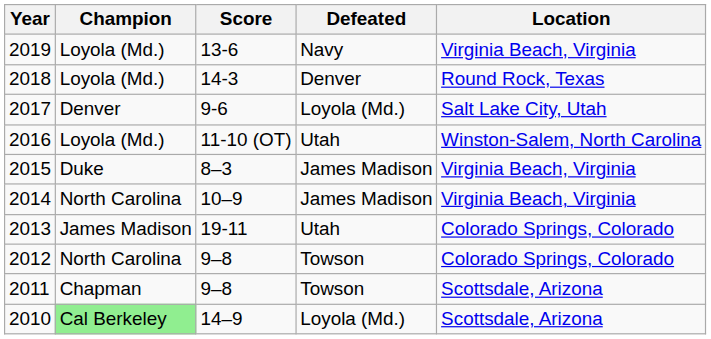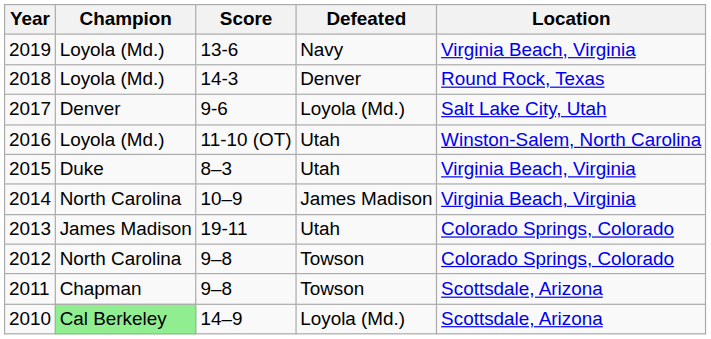2015 | Defeated: James Madison -> Utah
